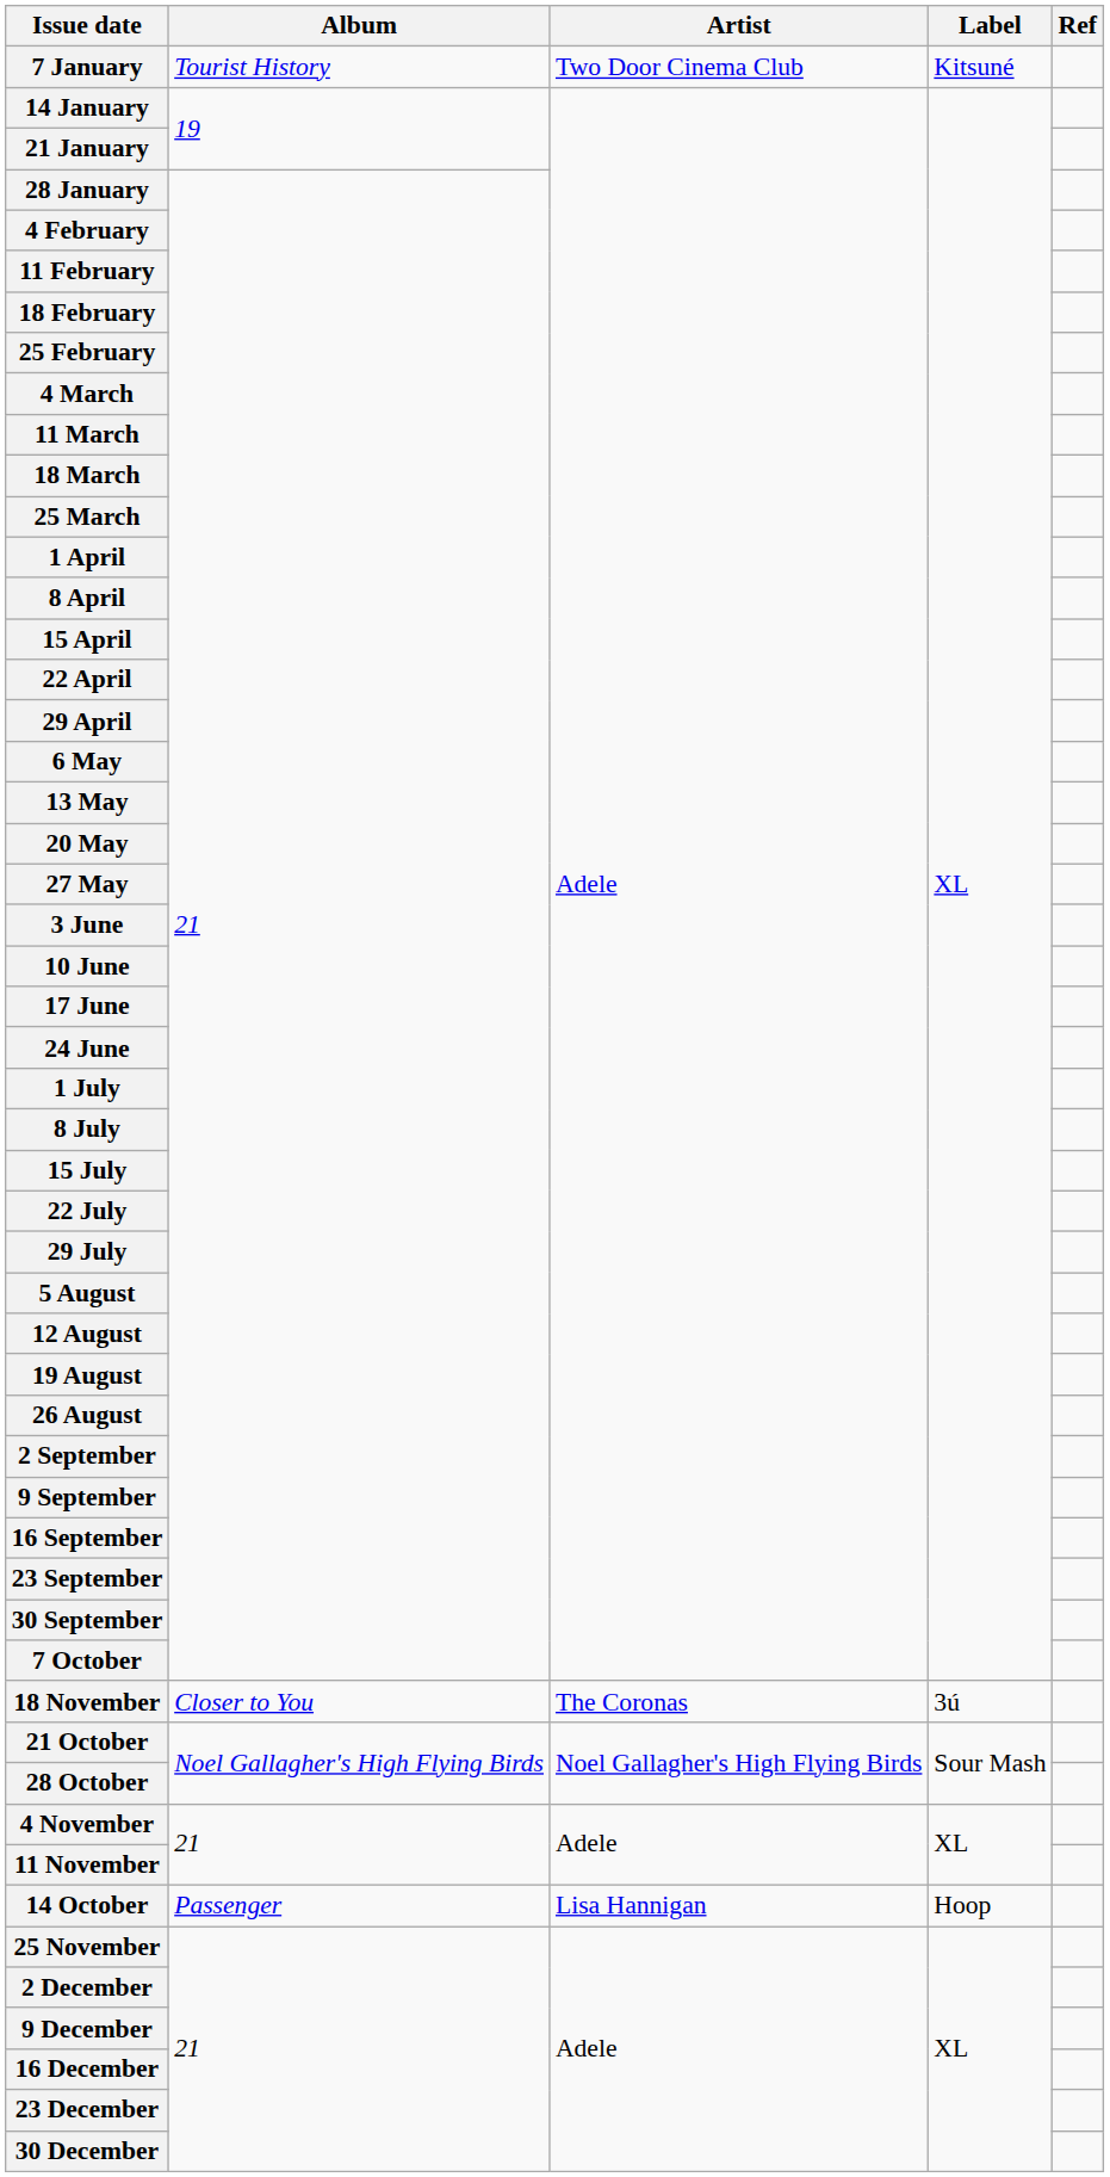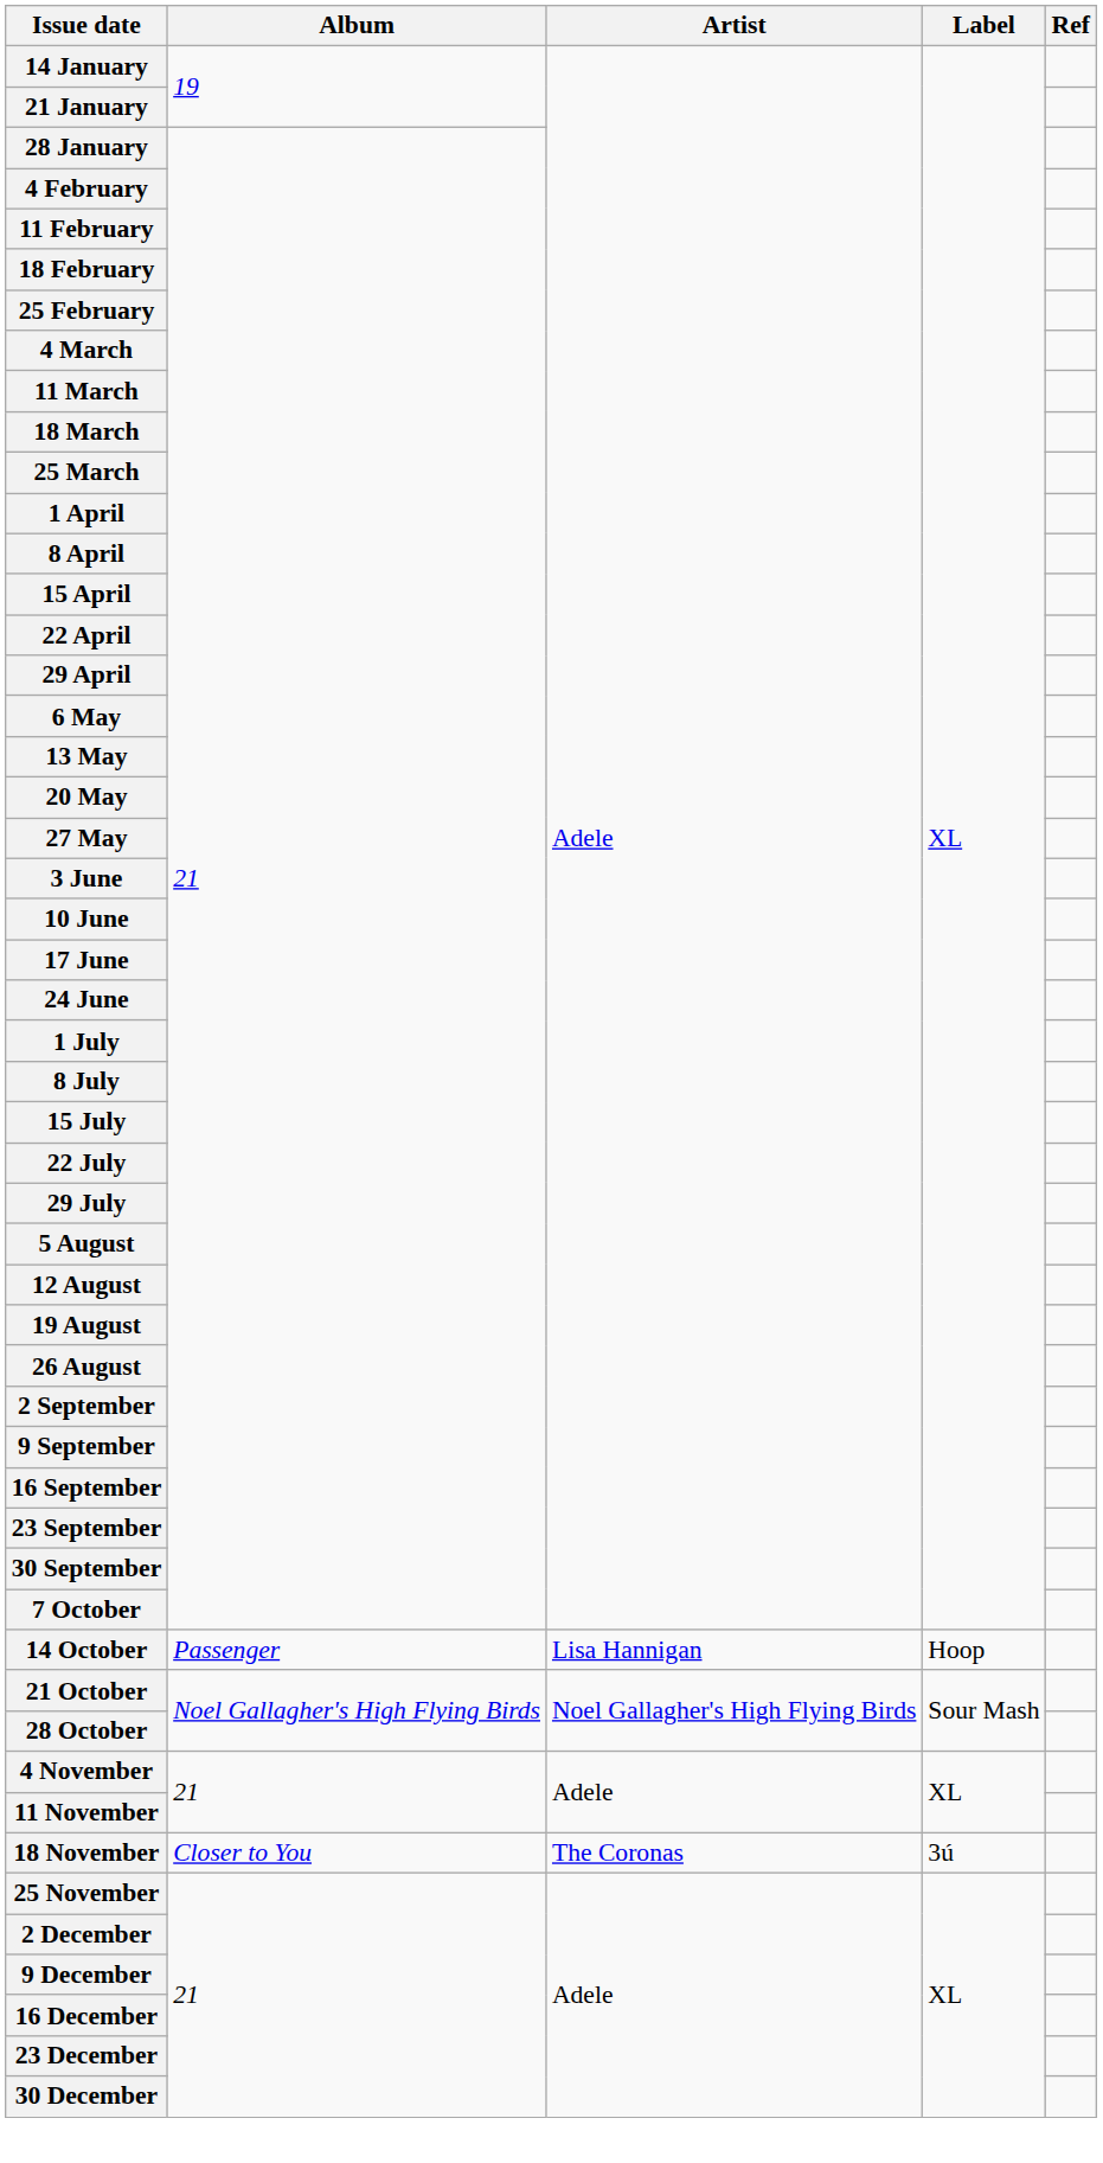- row: 7 January | Tourist History | Two Door Cinema Club | Kitsuné
rows swapped: 14 October <-> 18 November
